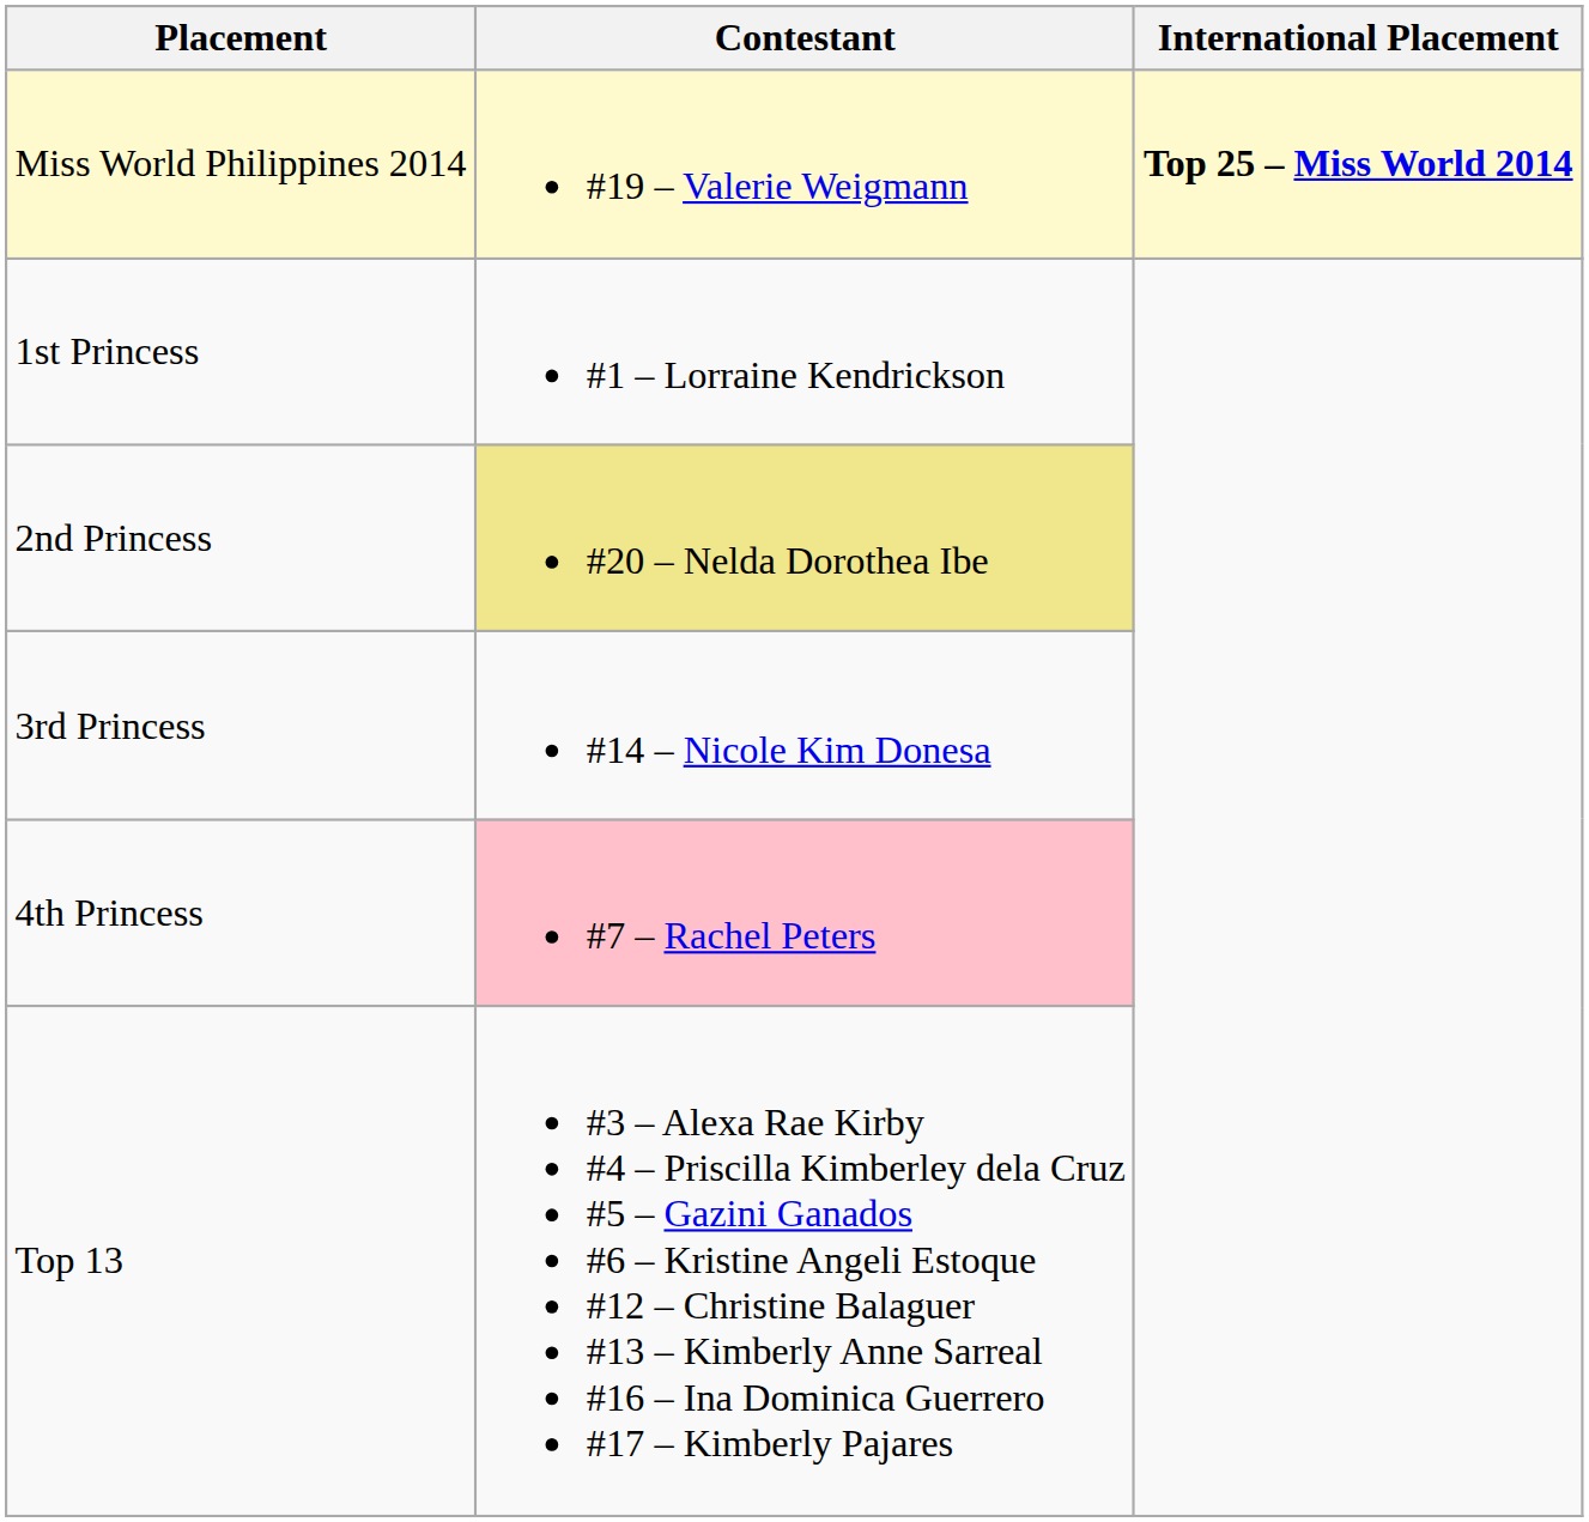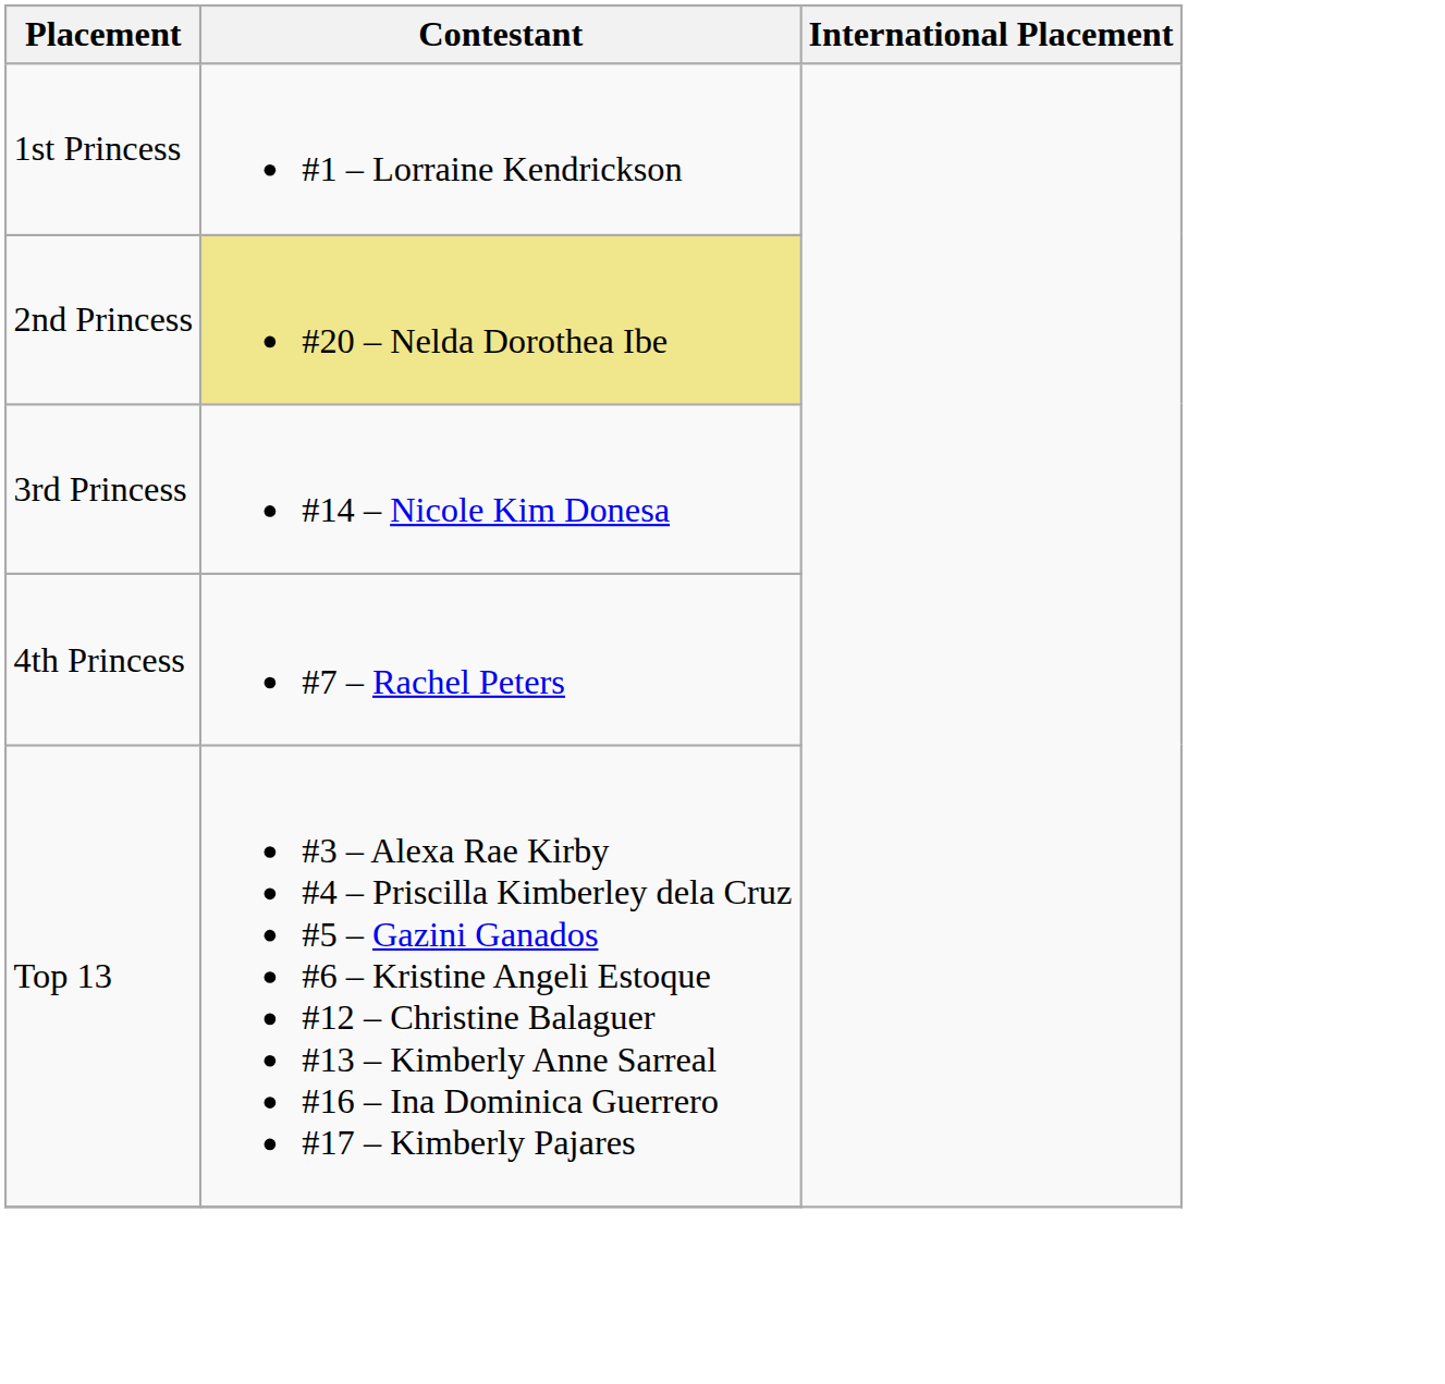- row: Miss World Philippines 2014 | #19 – Valerie Weigmann | Top 25 – Miss World 2014
4th Princess | Contestant: pink background -> no background
